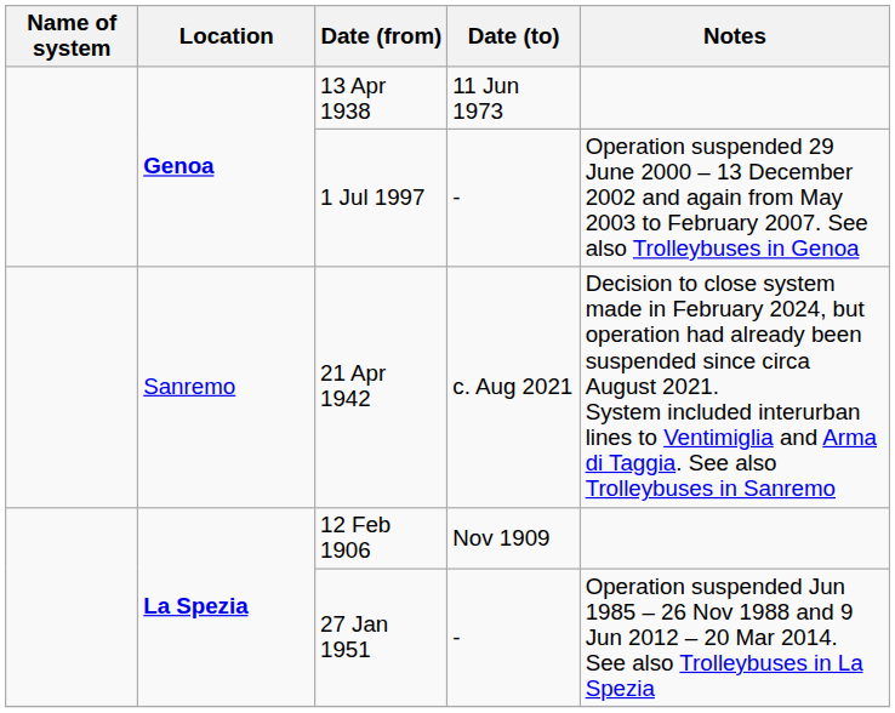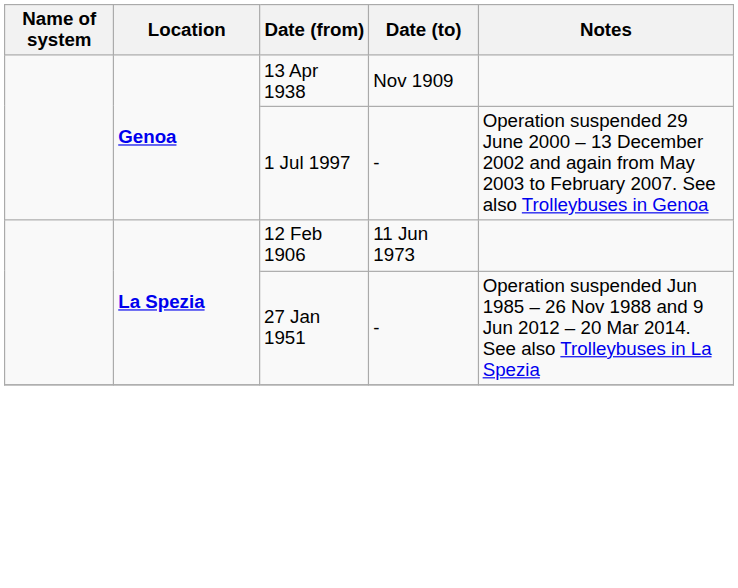13 Apr 1938 | Date (to): 11 Jun 1973 -> Nov 1909
- row: Sanremo | 21 Apr 1942 | c. Aug 2021 | Decision to close system made in February 2024, but operation had already been suspended since circa August 2021. System included interurban lines to Ventimiglia and Arma di Taggia. See also Trolleybuses in Sanremo
12 Feb 1906 | Date (to): Nov 1909 -> 11 Jun 1973
